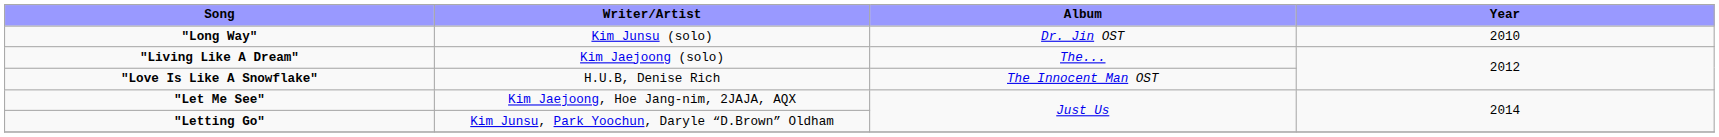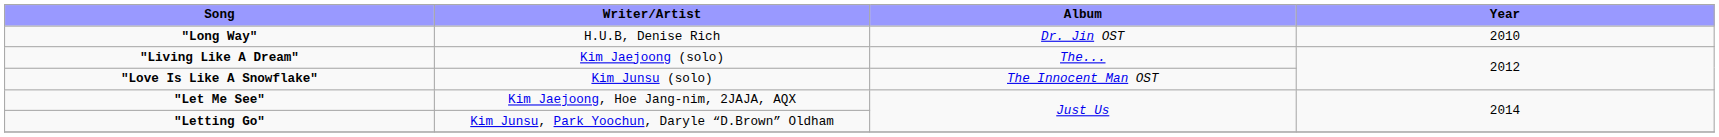"Long Way" | Writer/Artist: Kim Junsu (solo) -> H.U.B, Denise Rich
"Love Is Like A Snowflake" | Writer/Artist: H.U.B, Denise Rich -> Kim Junsu (solo)
